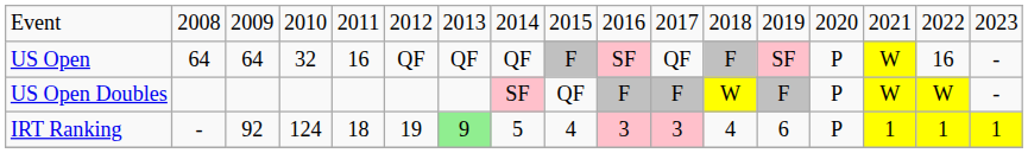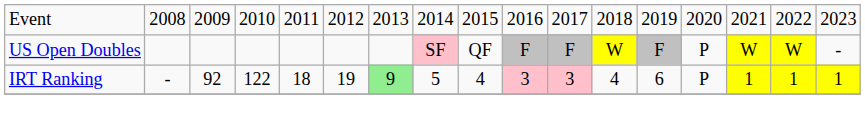- row: US Open | 64 | 64 | 32 | 16 | QF | QF | QF | F | SF | QF | F | SF | P | W | 16 | -
IRT Ranking | column 4: 124 -> 122
